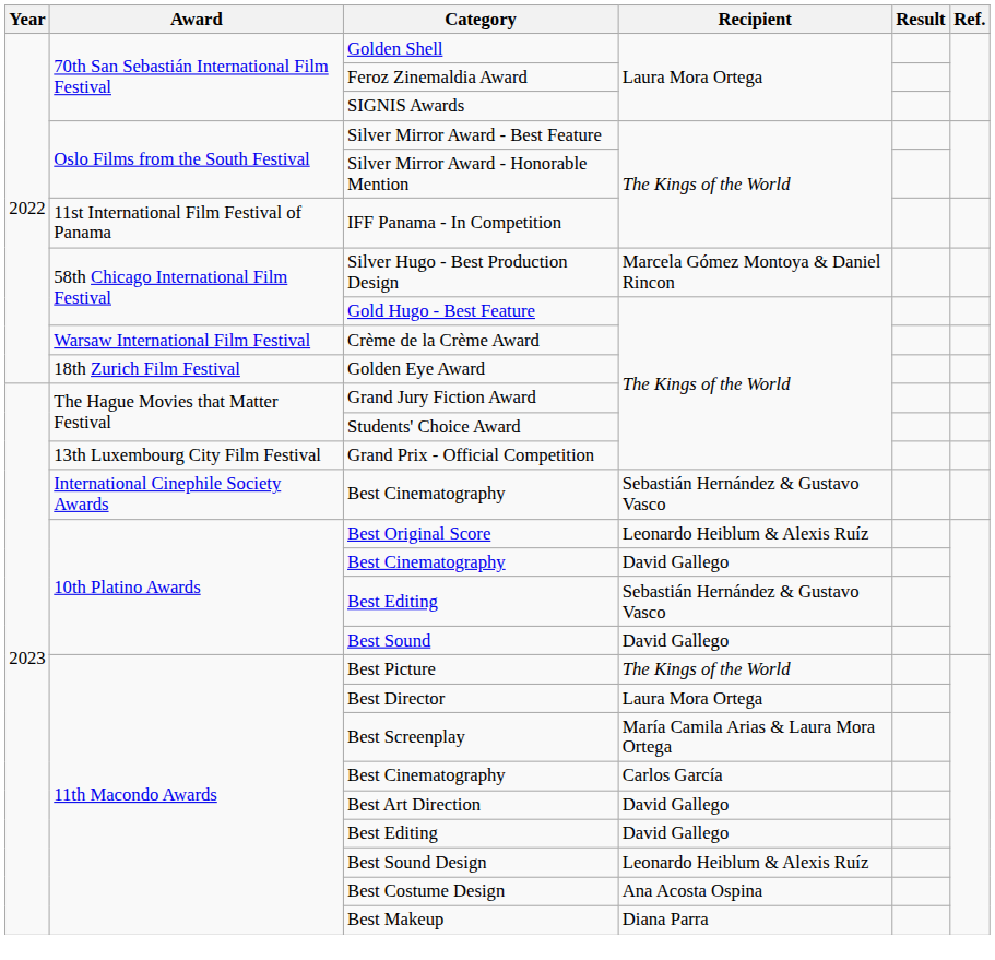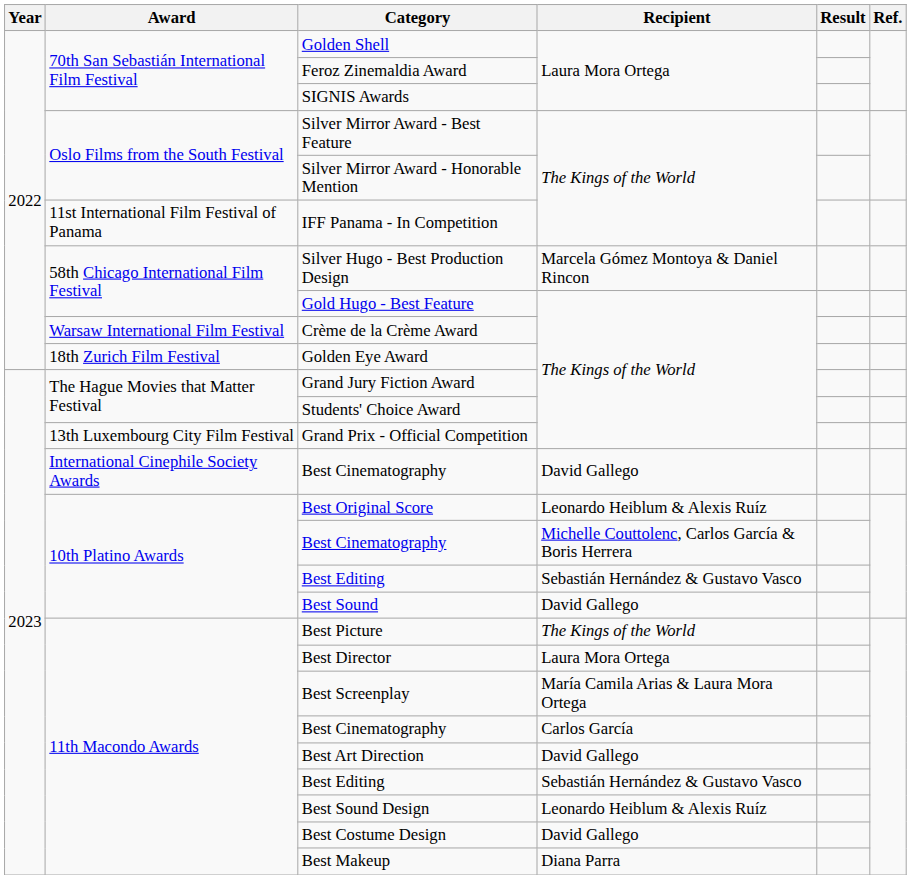International Cinephile Society Awards / Best Cinematography | Recipient: Sebastián Hernández & Gustavo Vasco -> David Gallego
10th Platino Awards / Best Cinematography | Recipient: David Gallego -> Michelle Couttolenc, Carlos García & Boris Herrera
11th Macondo Awards / Best Editing | Recipient: David Gallego -> Sebastián Hernández & Gustavo Vasco
Best Costume Design | Recipient: Ana Acosta Ospina -> David Gallego
